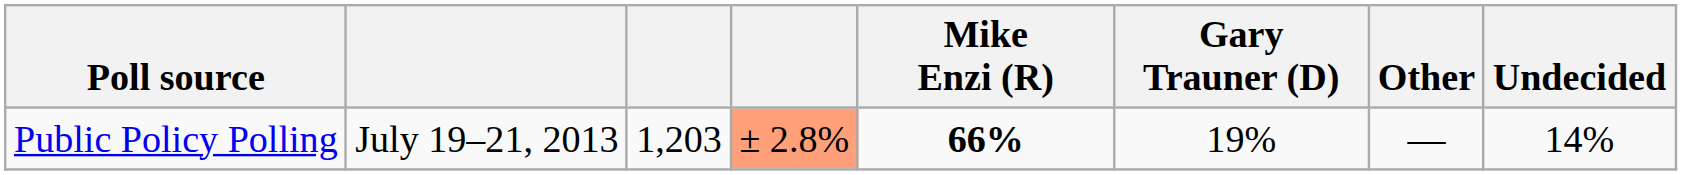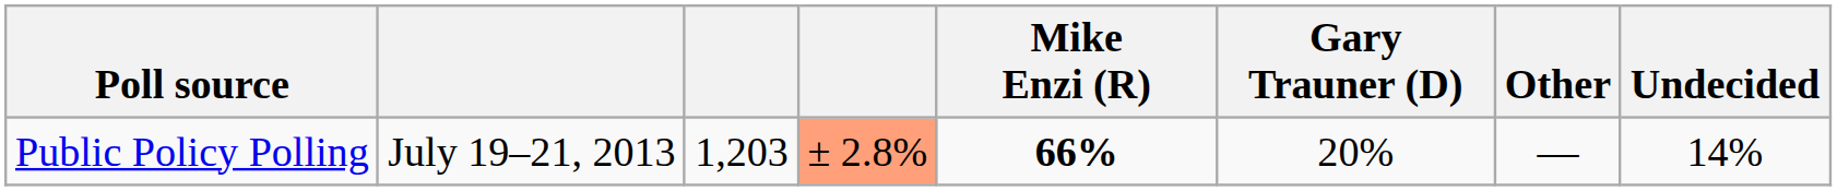Public Policy Polling | Gary Trauner (D): 19% -> 20%
